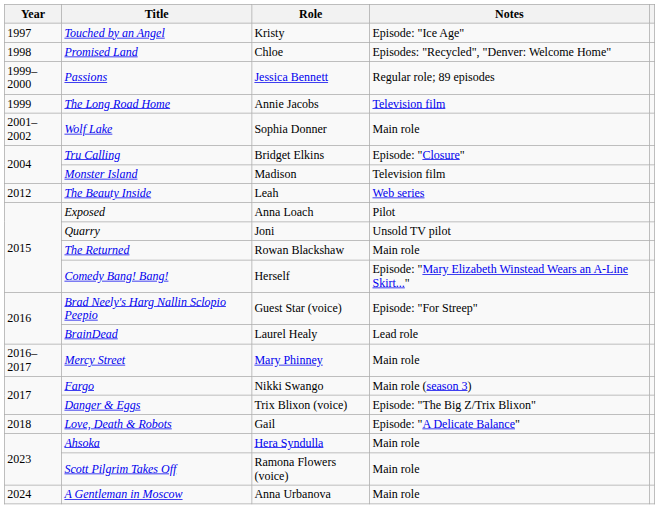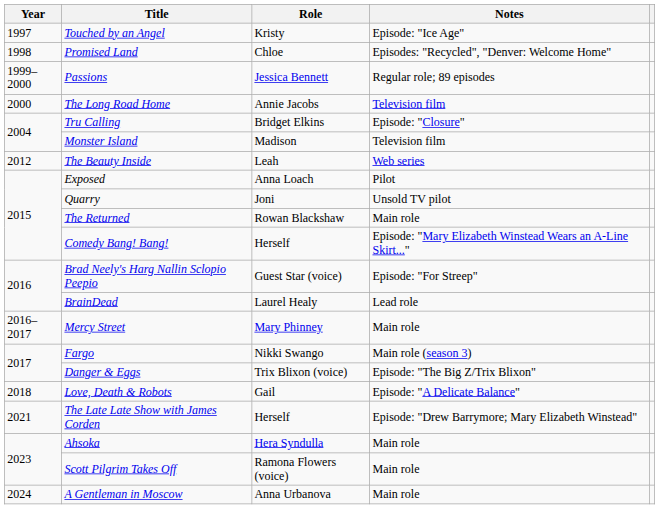The Long Road Home | Year: 1999 -> 2000
- row: 2001–2002 | Wolf Lake | Sophia Donner | Main role
+ row: 2021 | The Late Late Show with James Corden | Herself | Episode: "Drew Barrymore; Mary Elizabeth Winstead"
